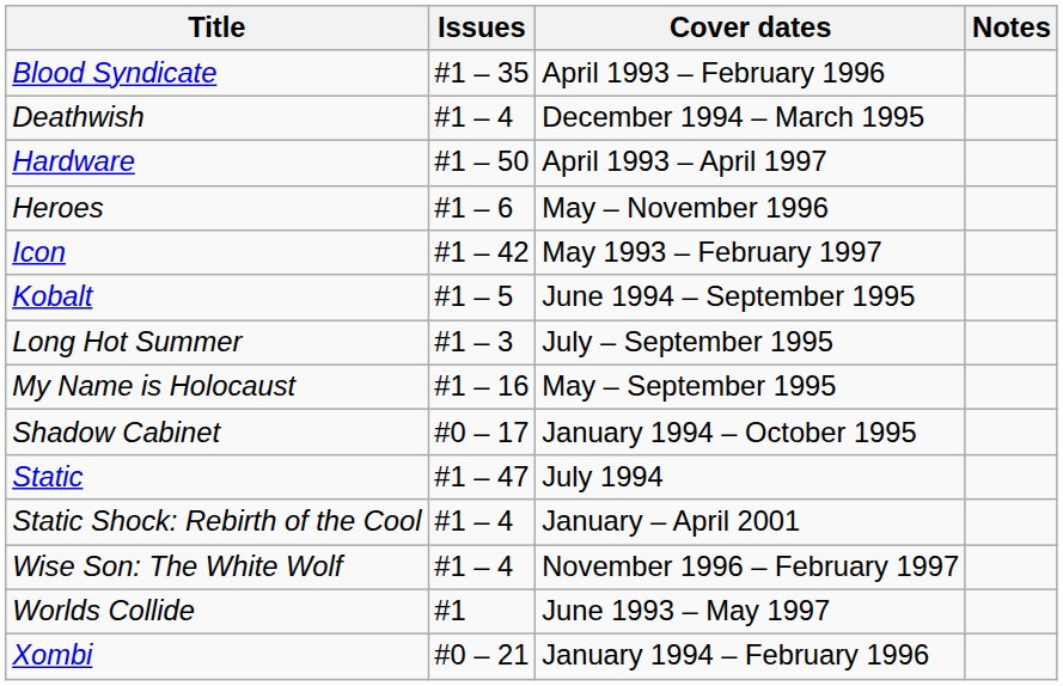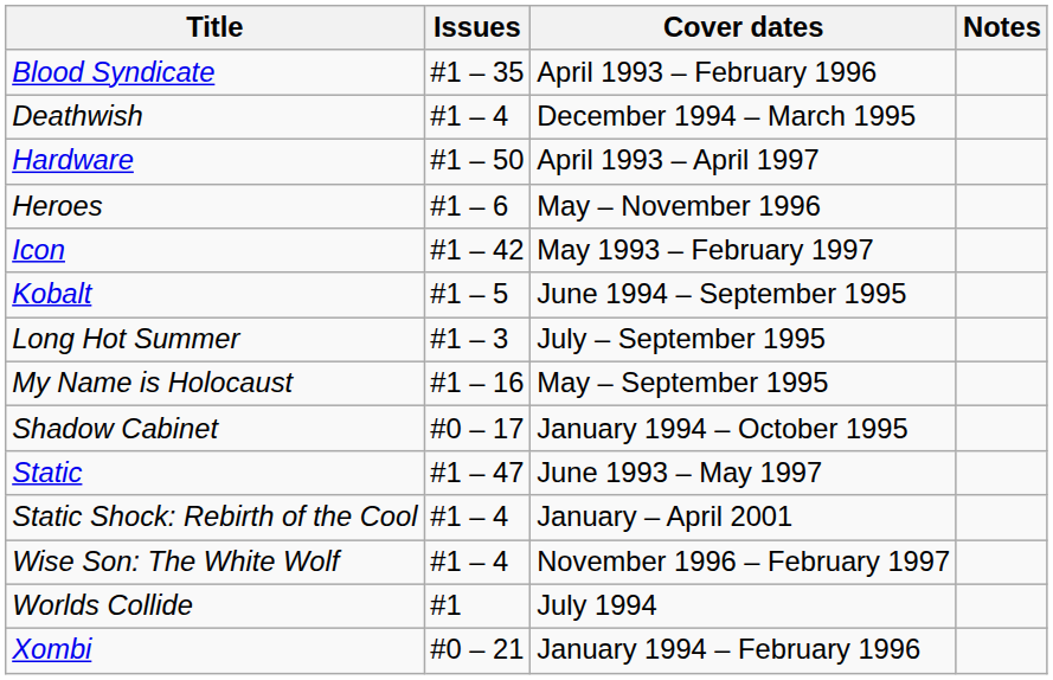Static | Cover dates: July 1994 -> June 1993 – May 1997
Worlds Collide | Cover dates: June 1993 – May 1997 -> July 1994
